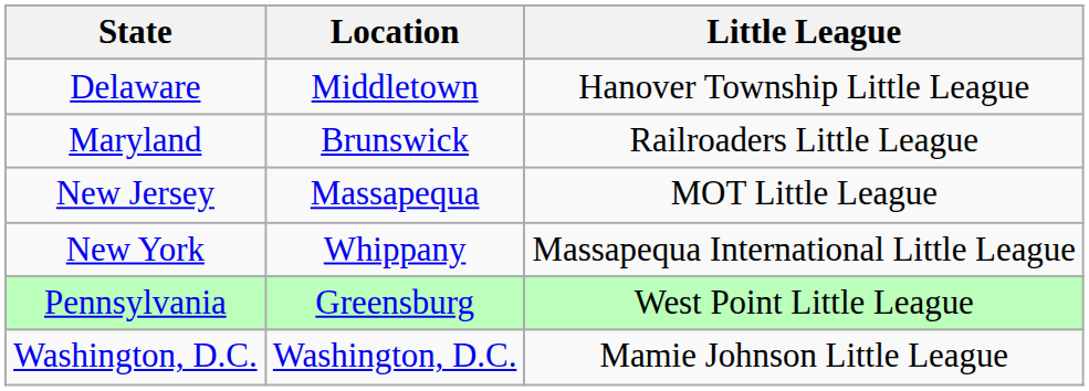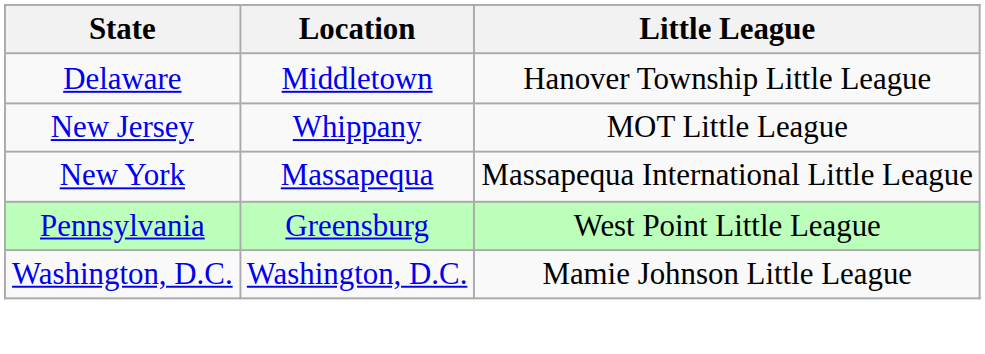- row: Maryland | Brunswick | Railroaders Little League
New Jersey | Location: Massapequa -> Whippany
New York | Location: Whippany -> Massapequa
